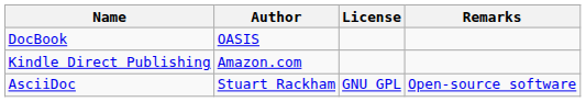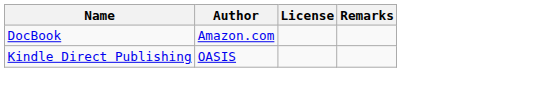DocBook | Author: OASIS -> Amazon.com
Kindle Direct Publishing | Author: Amazon.com -> OASIS
- row: AsciiDoc | Stuart Rackham | GNU GPL | Open-source software
